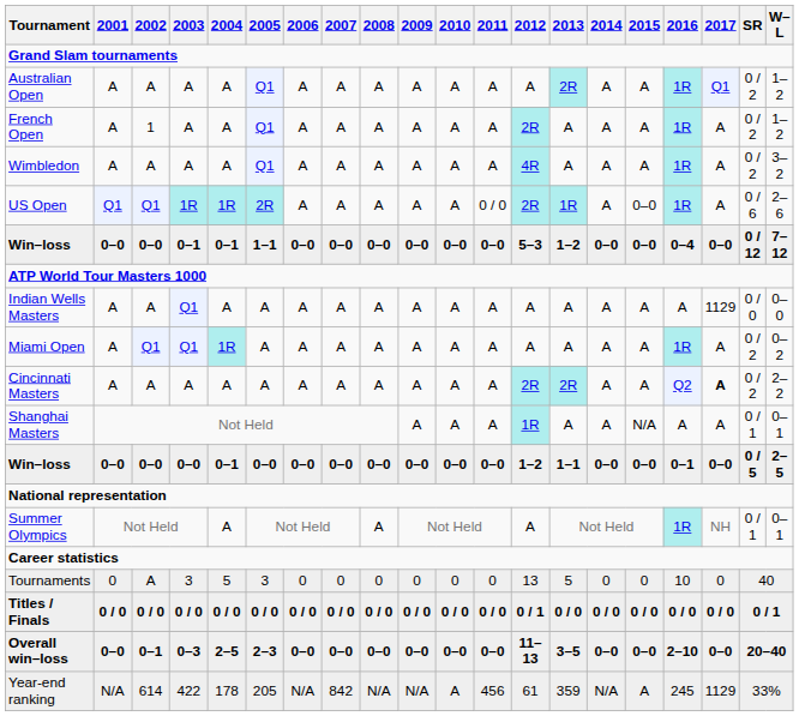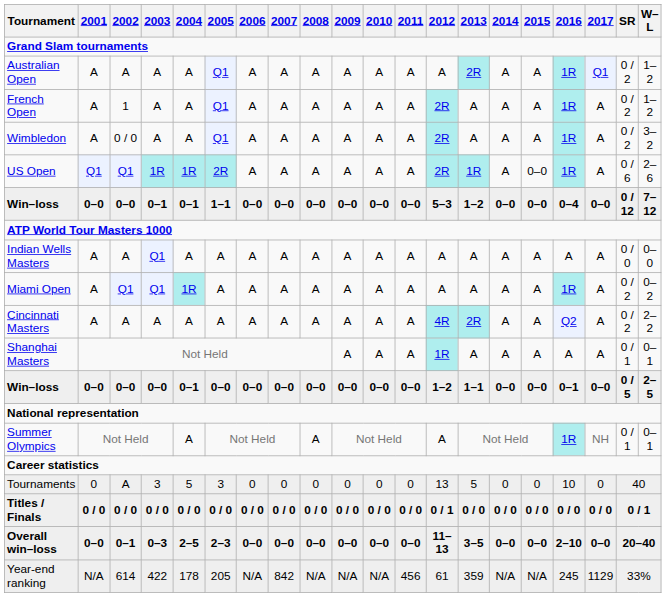Wimbledon | 2002: A -> 0 / 0
Wimbledon | 2012: 4R -> 2R
US Open | 2011: 0 / 0 -> A
Indian Wells Masters | 2017: 1129 -> A
Cincinnati Masters | 2012: 2R -> 4R
Cincinnati Masters | 2017: bold -> normal
Shanghai Masters | 2015: N/A -> A
Year-end ranking | 2010: A -> N/A
Year-end ranking | 2015: A -> N/A
